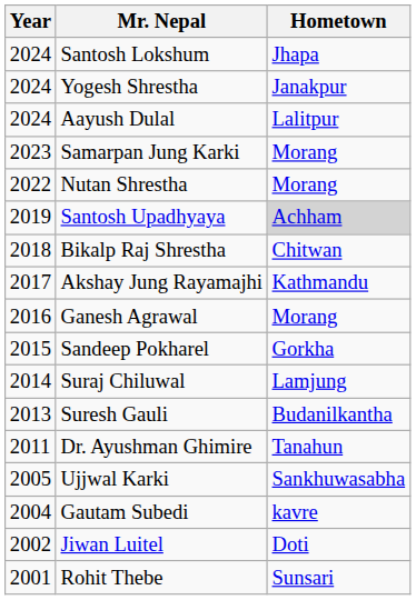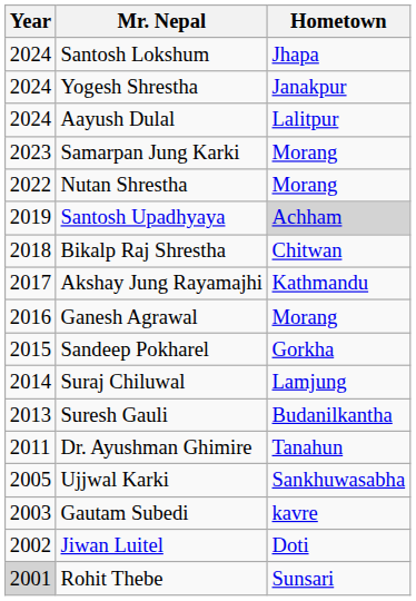Gautam Subedi | Year: 2004 -> 2003
Rohit Thebe | Year: no background -> lightgrey background
